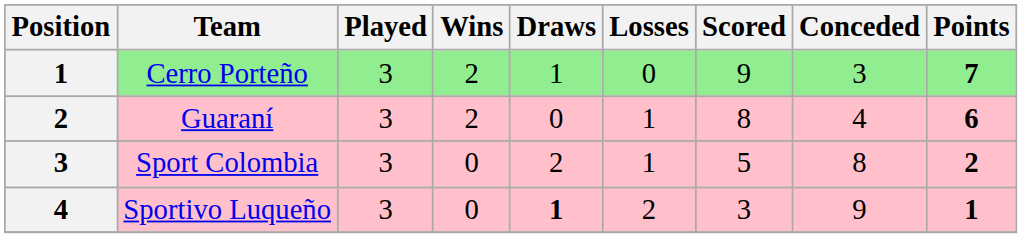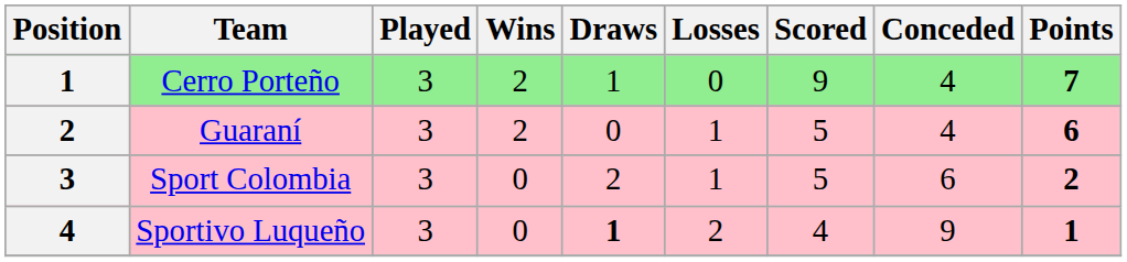Cerro Porteño | Conceded: 3 -> 4
Guaraní | Scored: 8 -> 5
Sport Colombia | Conceded: 8 -> 6
Sportivo Luqueño | Scored: 3 -> 4
